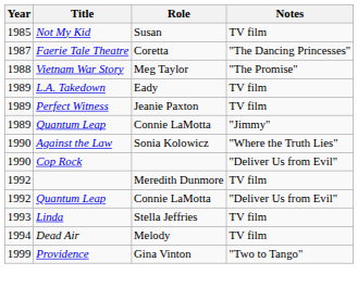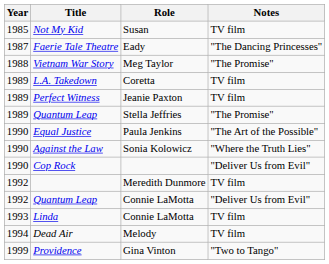Faerie Tale Theatre | Role: Coretta -> Eady
L.A. Takedown | Role: Eady -> Coretta
1989 / Quantum Leap | Role: Connie LaMotta -> Stella Jeffries
1989 / Quantum Leap | Notes: "Jimmy" -> "The Promise"
+ row: 1990 | Equal Justice | Paula Jenkins | "The Art of the Possible"
Linda | Role: Stella Jeffries -> Connie LaMotta
